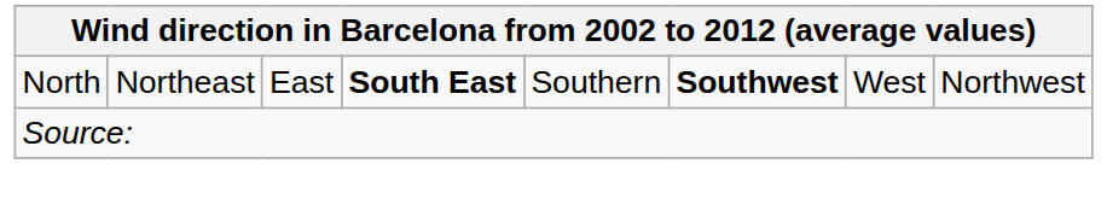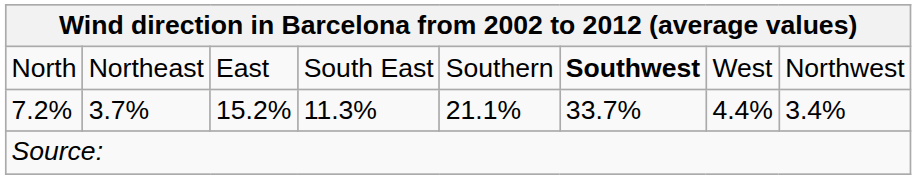North | column 4: bold -> normal
+ row: 7.2% | 3.7% | 15.2% | 11.3% | 21.1% | 33.7% | 4.4% | 3.4%
